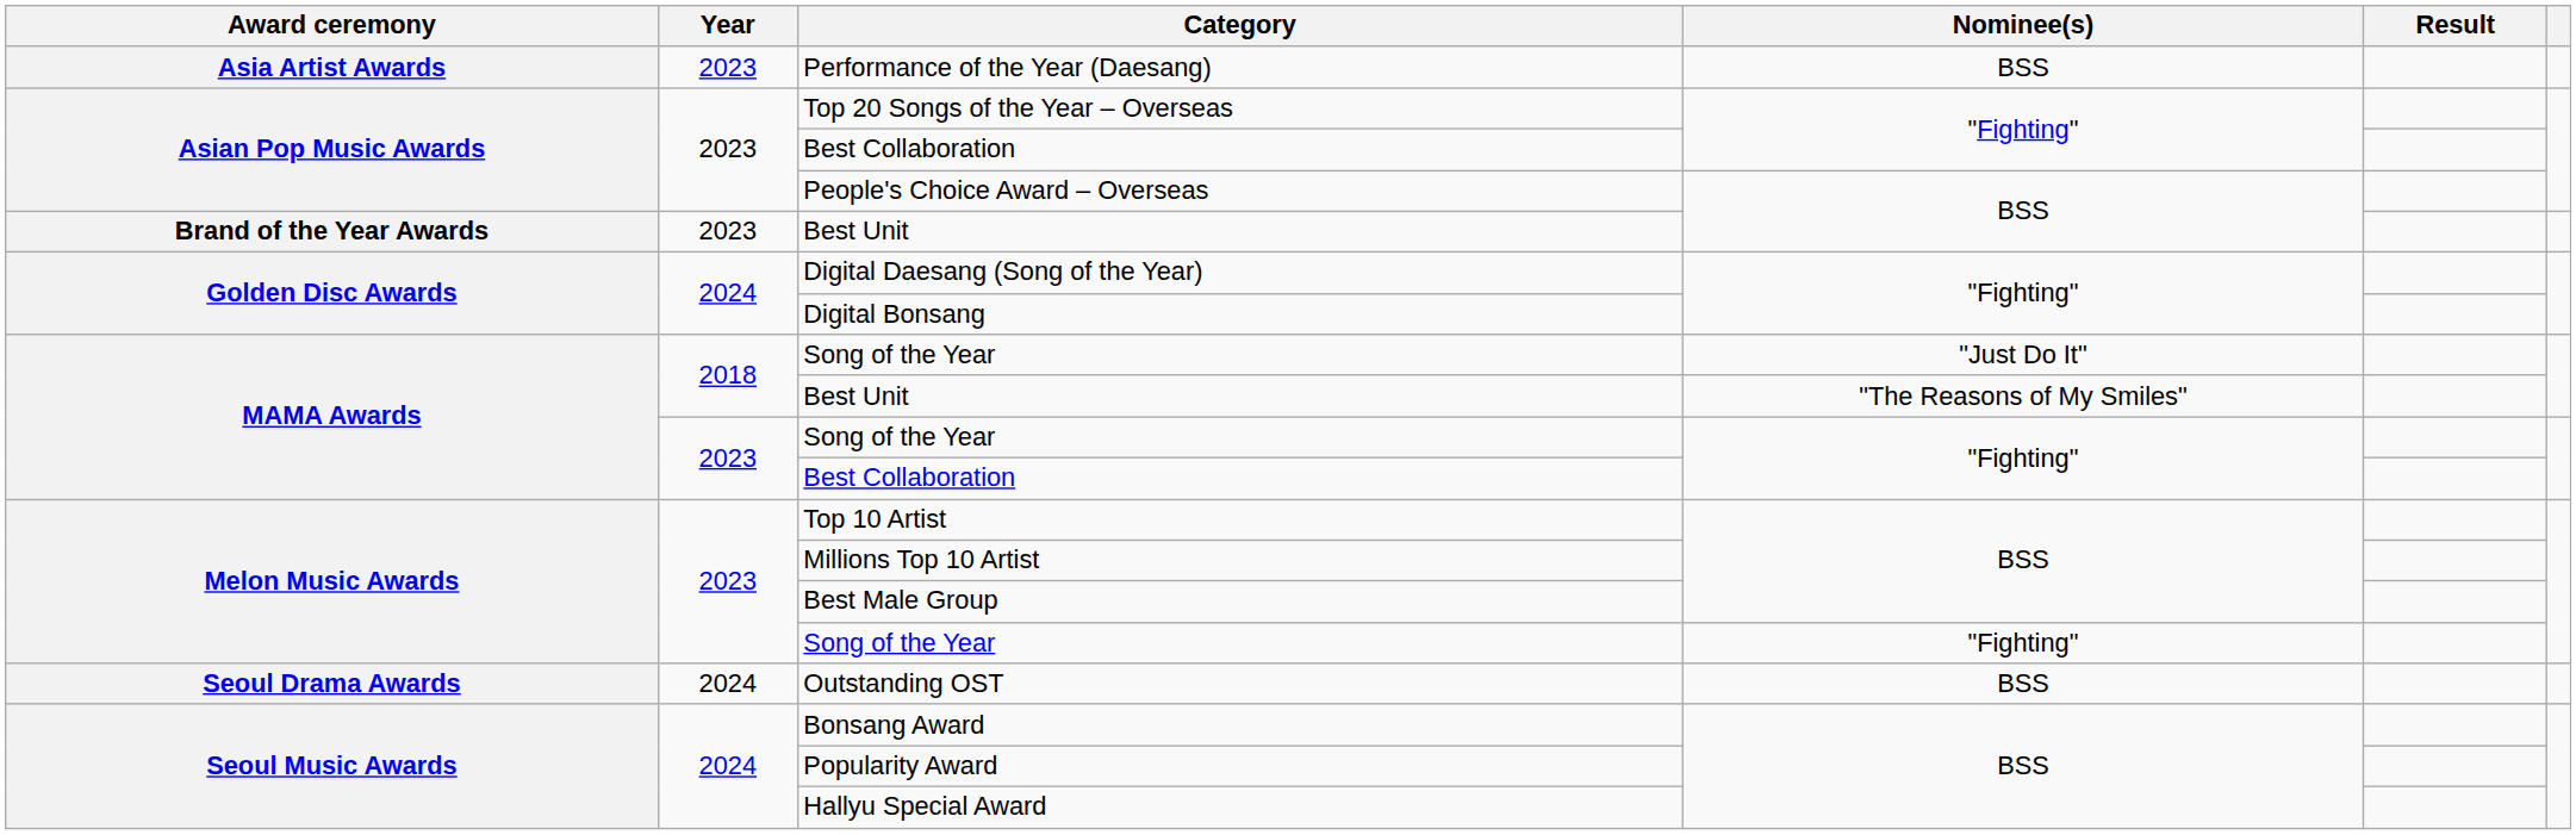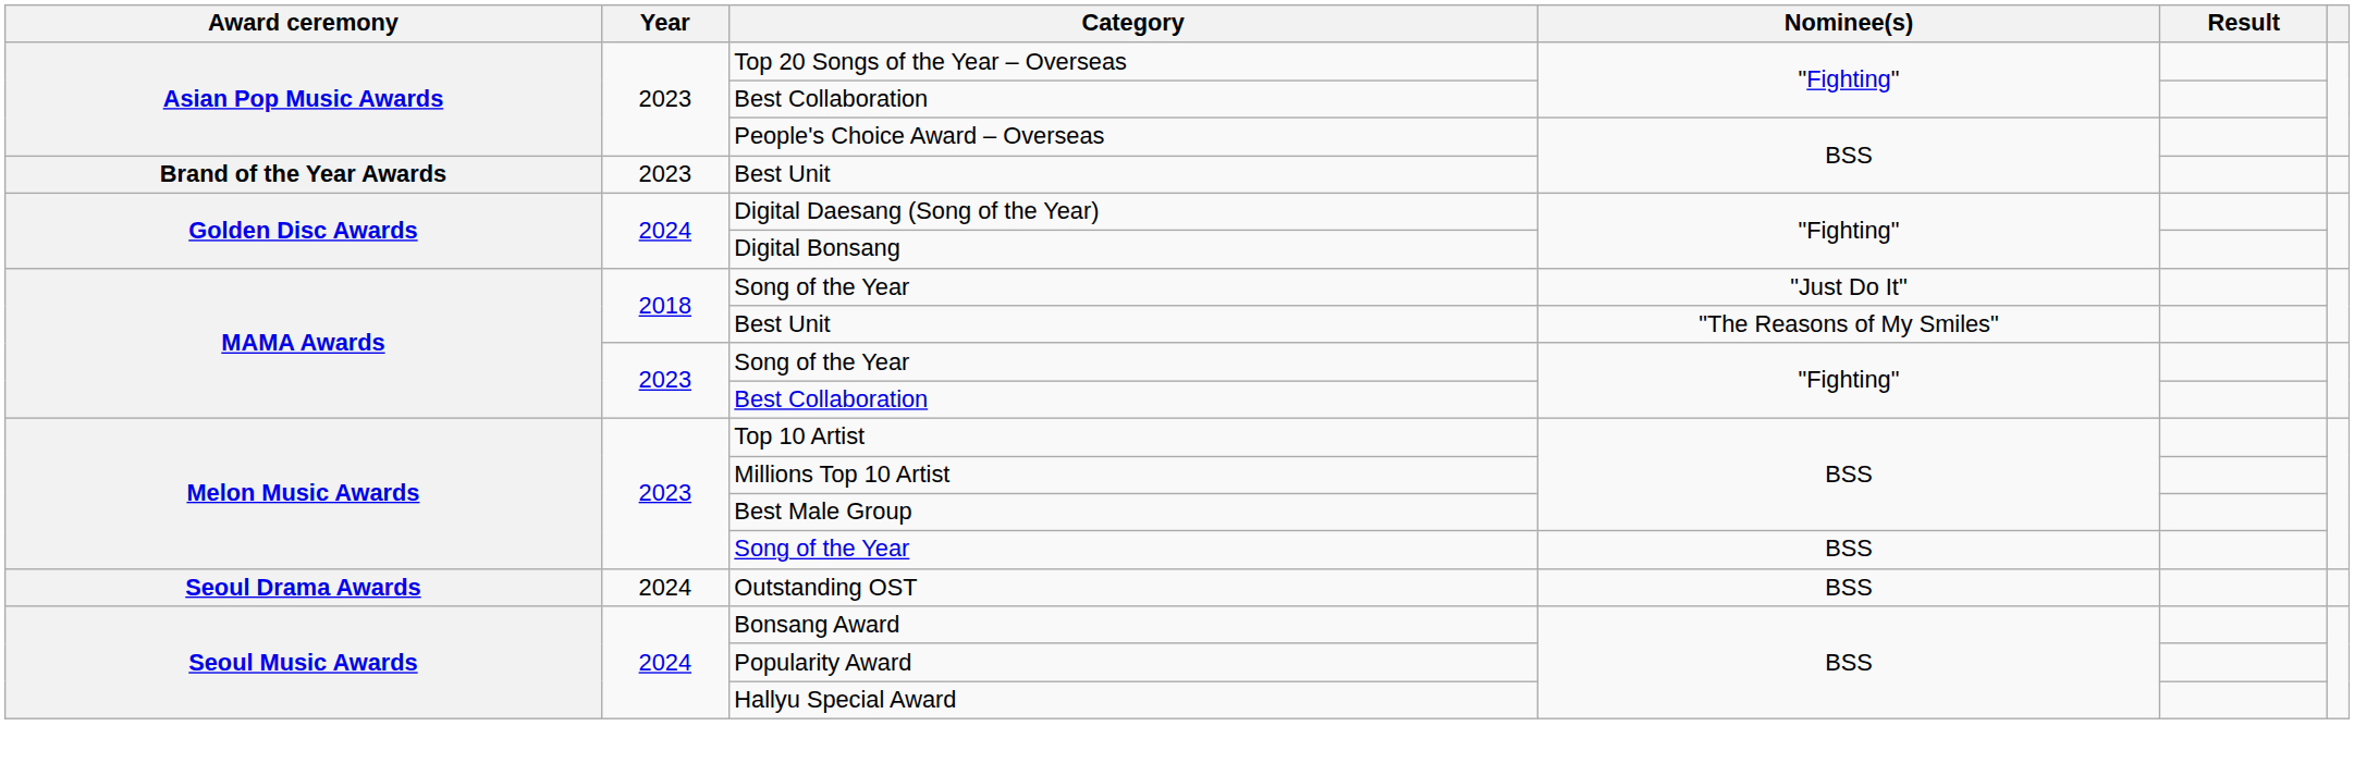- row: Asia Artist Awards | 2023 | Performance of the Year (Daesang) | BSS
Melon Music Awards / Song of the Year | Nominee(s): "Fighting" -> BSS
